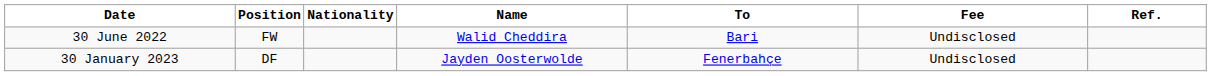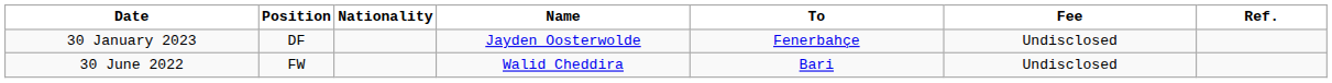rows swapped: 30 June 2022 <-> 30 January 2023
